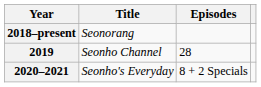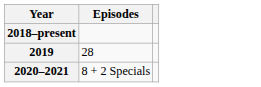- column: Title | Seonorang | Seonho Channel | Seonho's Everyday
